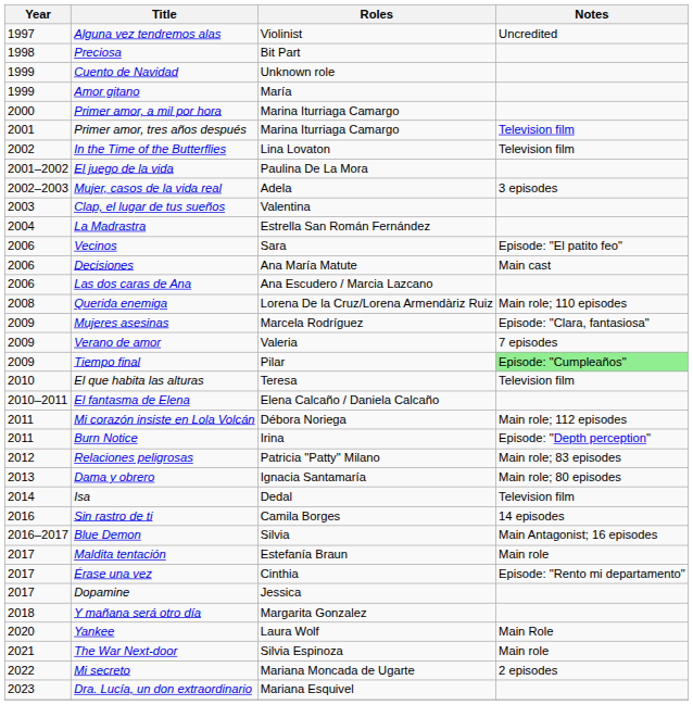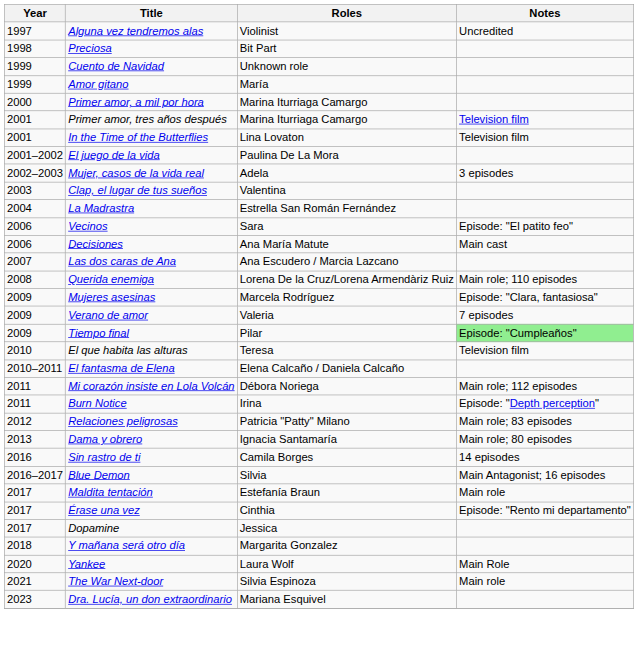In the Time of the Butterflies | Year: 2002 -> 2001
Las dos caras de Ana | Year: 2006 -> 2007
- row: 2014 | Isa | Dedal | Television film
- row: 2022 | Mi secreto | Mariana Moncada de Ugarte | 2 episodes
